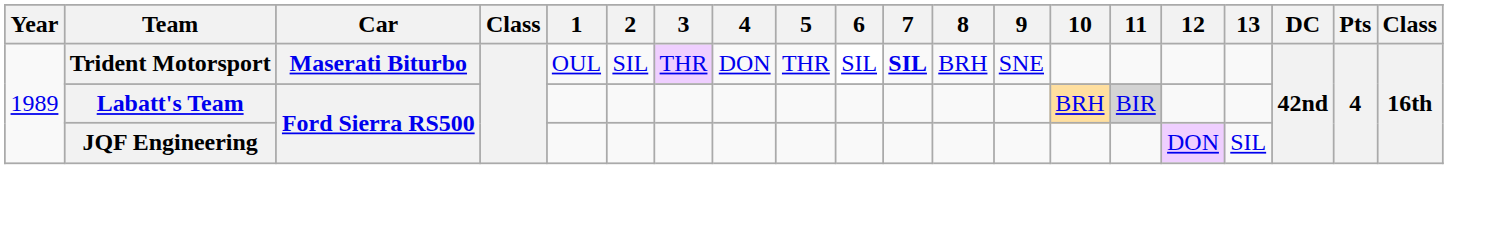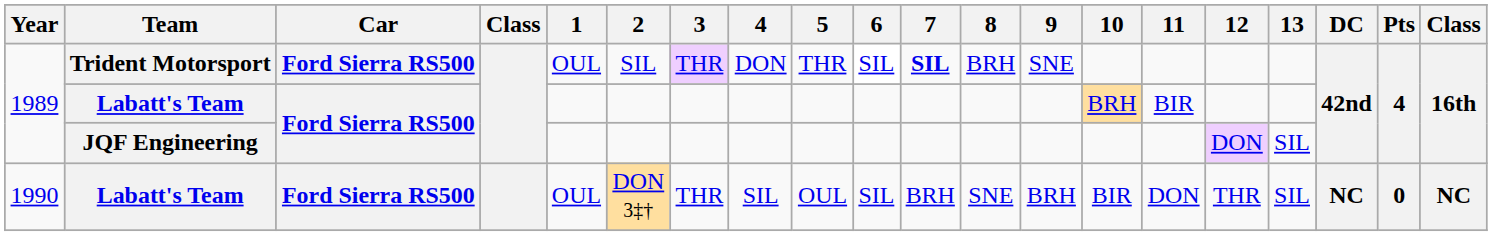Trident Motorsport | Car: Maserati Biturbo -> Ford Sierra RS500
1989 / Labatt's Team | 11: lightgrey background -> no background
+ row: 1990 | Labatt's Team | Ford Sierra RS500 | OUL | DON 3‡† | THR | SIL | OUL | SIL | BRH | SNE | BRH | BIR | DON | THR | SIL | NC | 0 | NC
